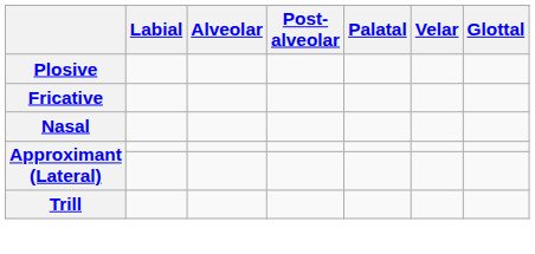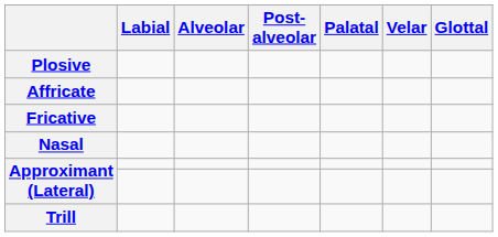+ row: Affricate
